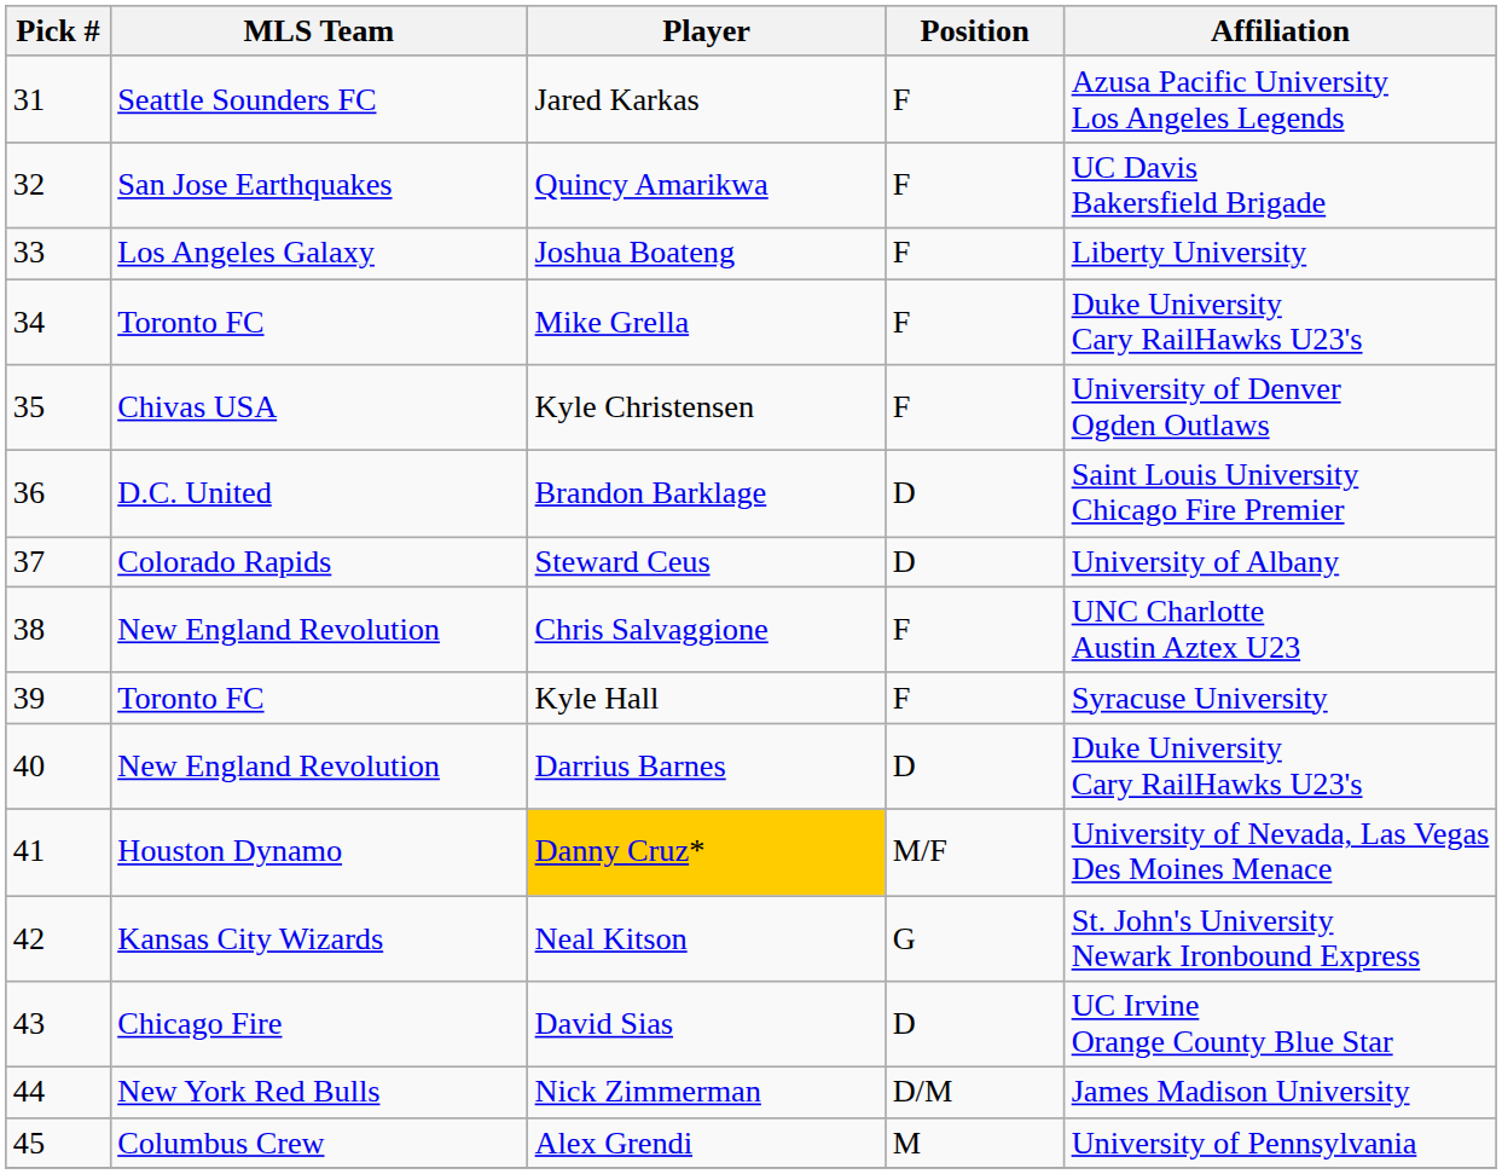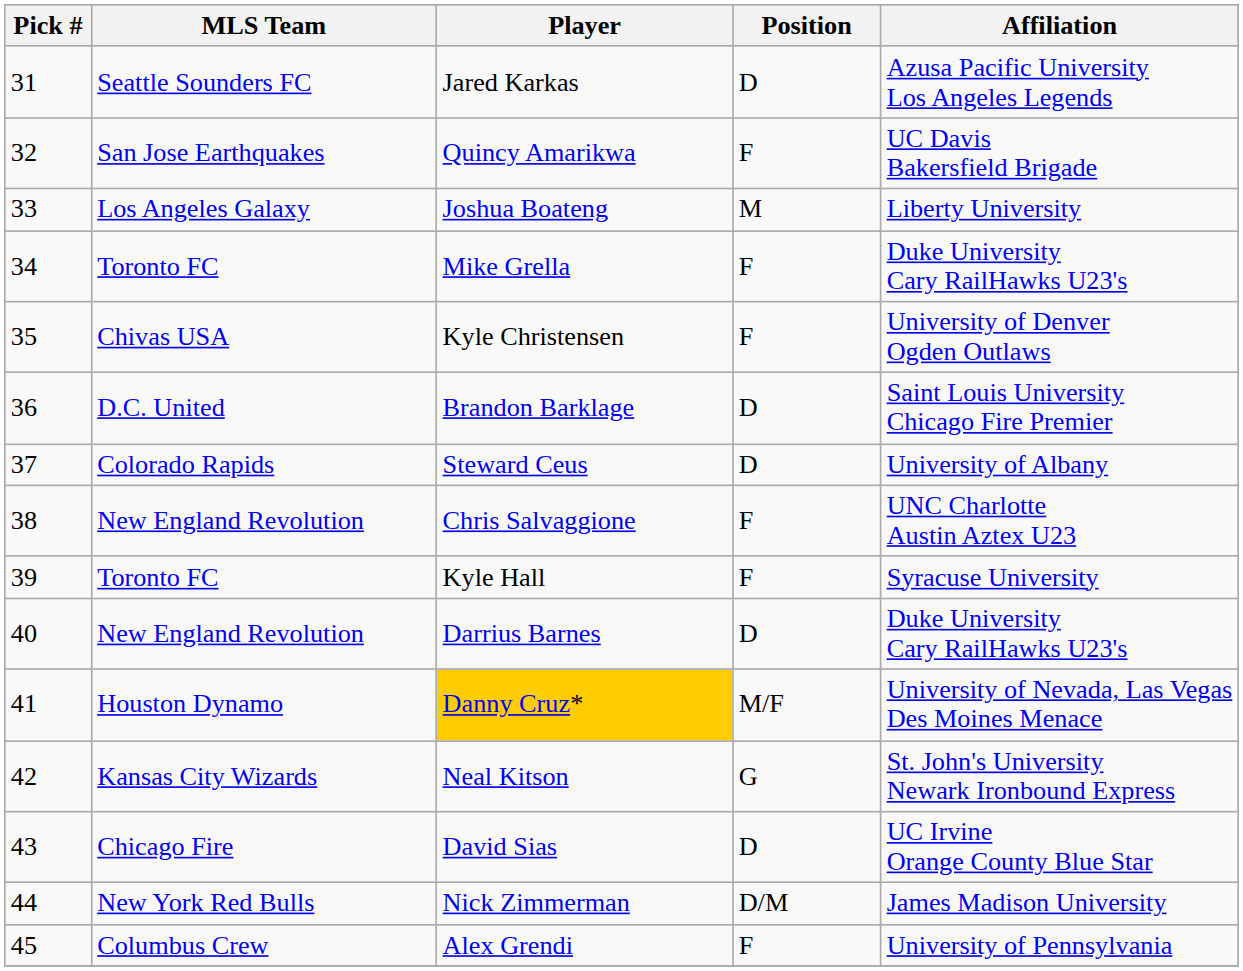Jared Karkas | Position: F -> D
Joshua Boateng | Position: F -> M
Alex Grendi | Position: M -> F
